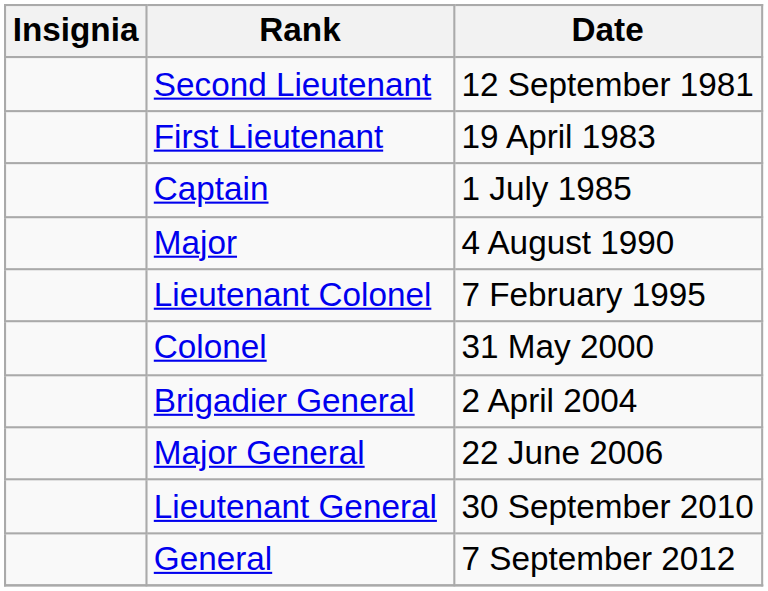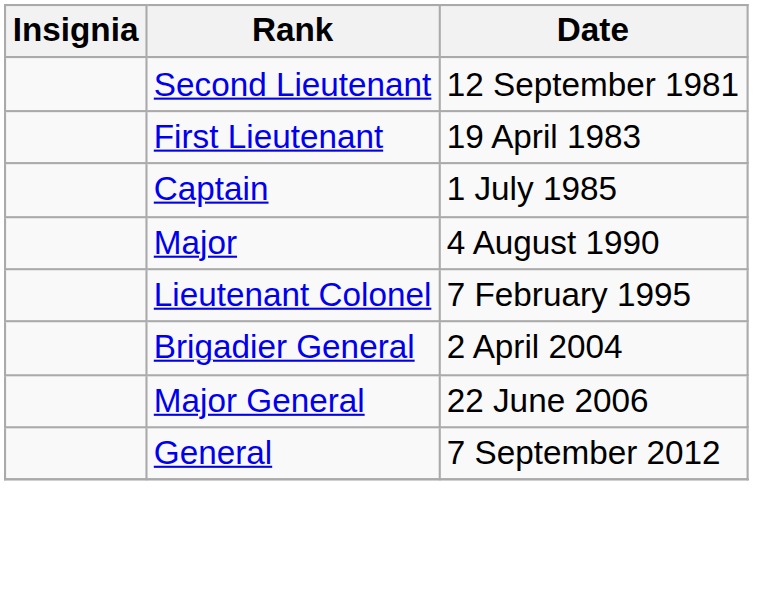- row: Colonel | 31 May 2000
- row: Lieutenant General | 30 September 2010
